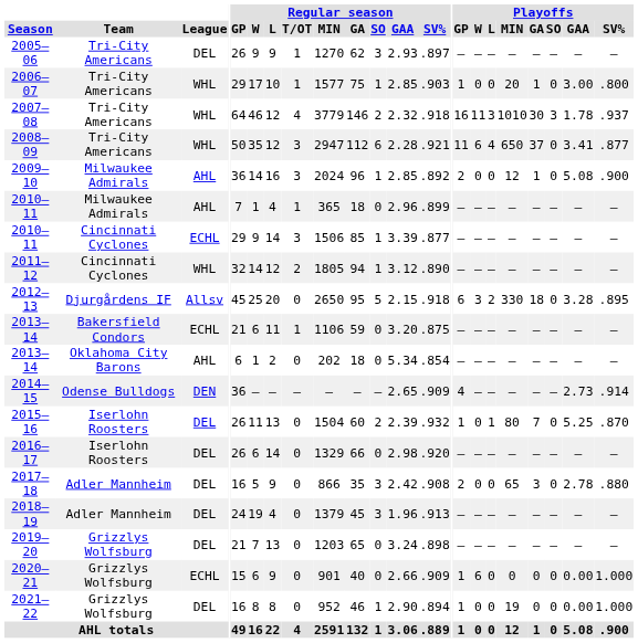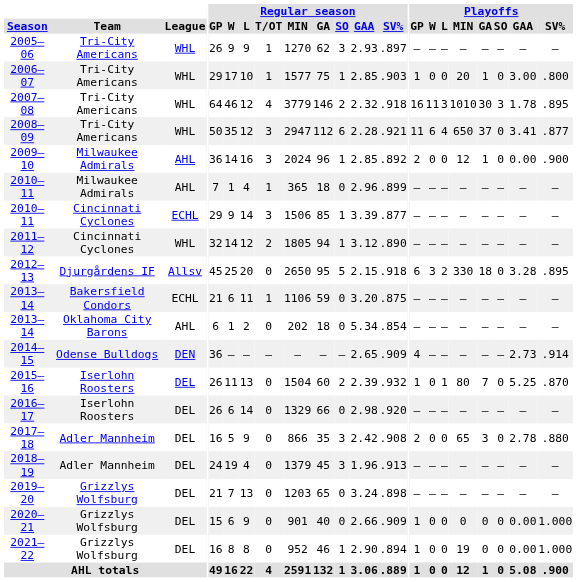2005–06 | League: DEL -> WHL
2007–08 | Playoffs / SV%: .937 -> .895
2009–10 | Playoffs / GAA: 5.08 -> 0.00
2020–21 | League: ECHL -> DEL
2020–21 | Playoffs / W: 6 -> 0
